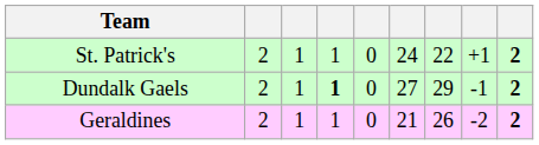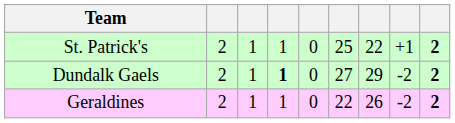St. Patrick's | column 6: 24 -> 25
Dundalk Gaels | column 8: -1 -> -2
Geraldines | column 6: 21 -> 22
